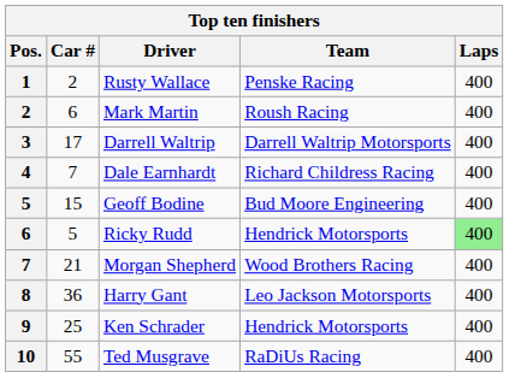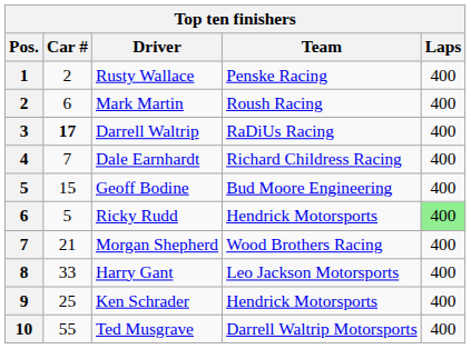Darrell Waltrip | Car #: normal -> bold
Darrell Waltrip | Team: Darrell Waltrip Motorsports -> RaDiUs Racing
Harry Gant | Car #: 36 -> 33
Ted Musgrave | Team: RaDiUs Racing -> Darrell Waltrip Motorsports
